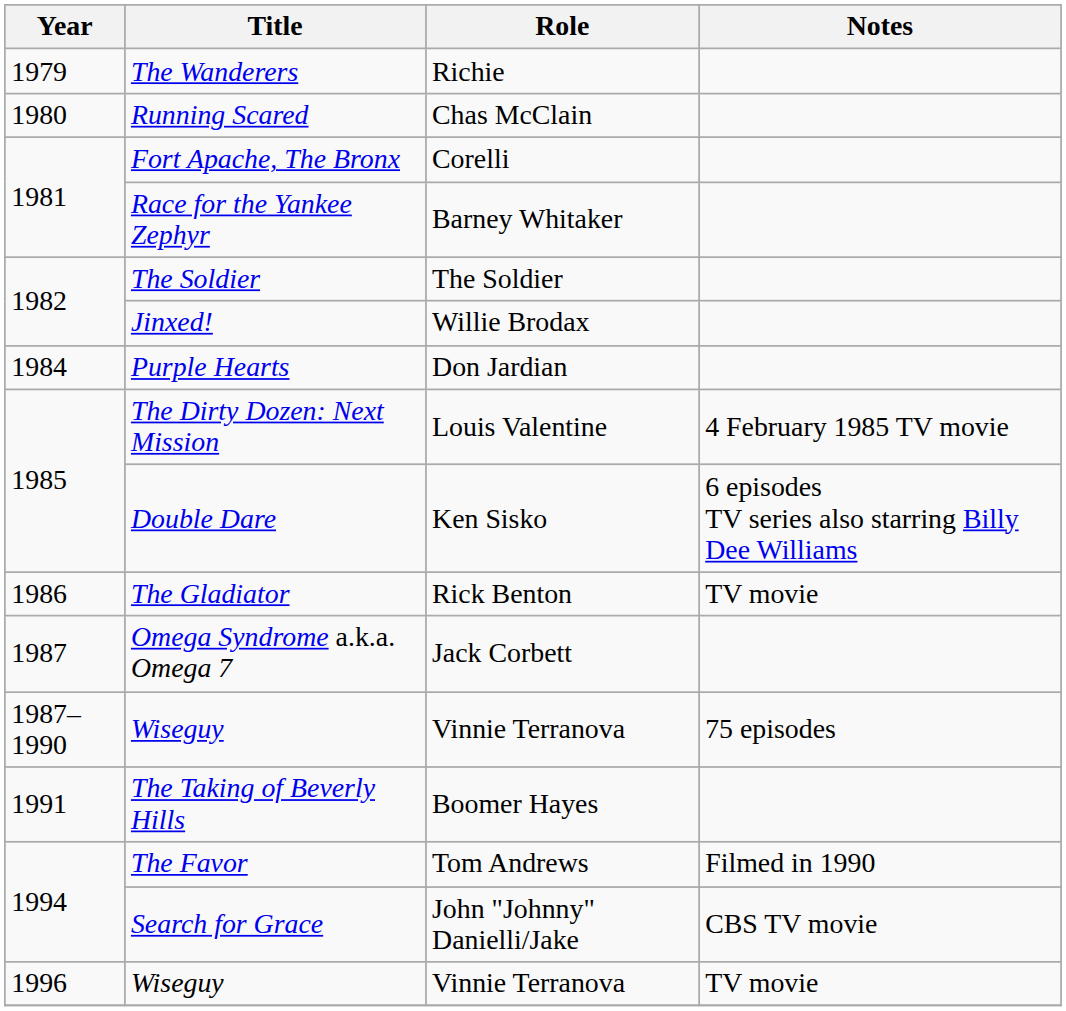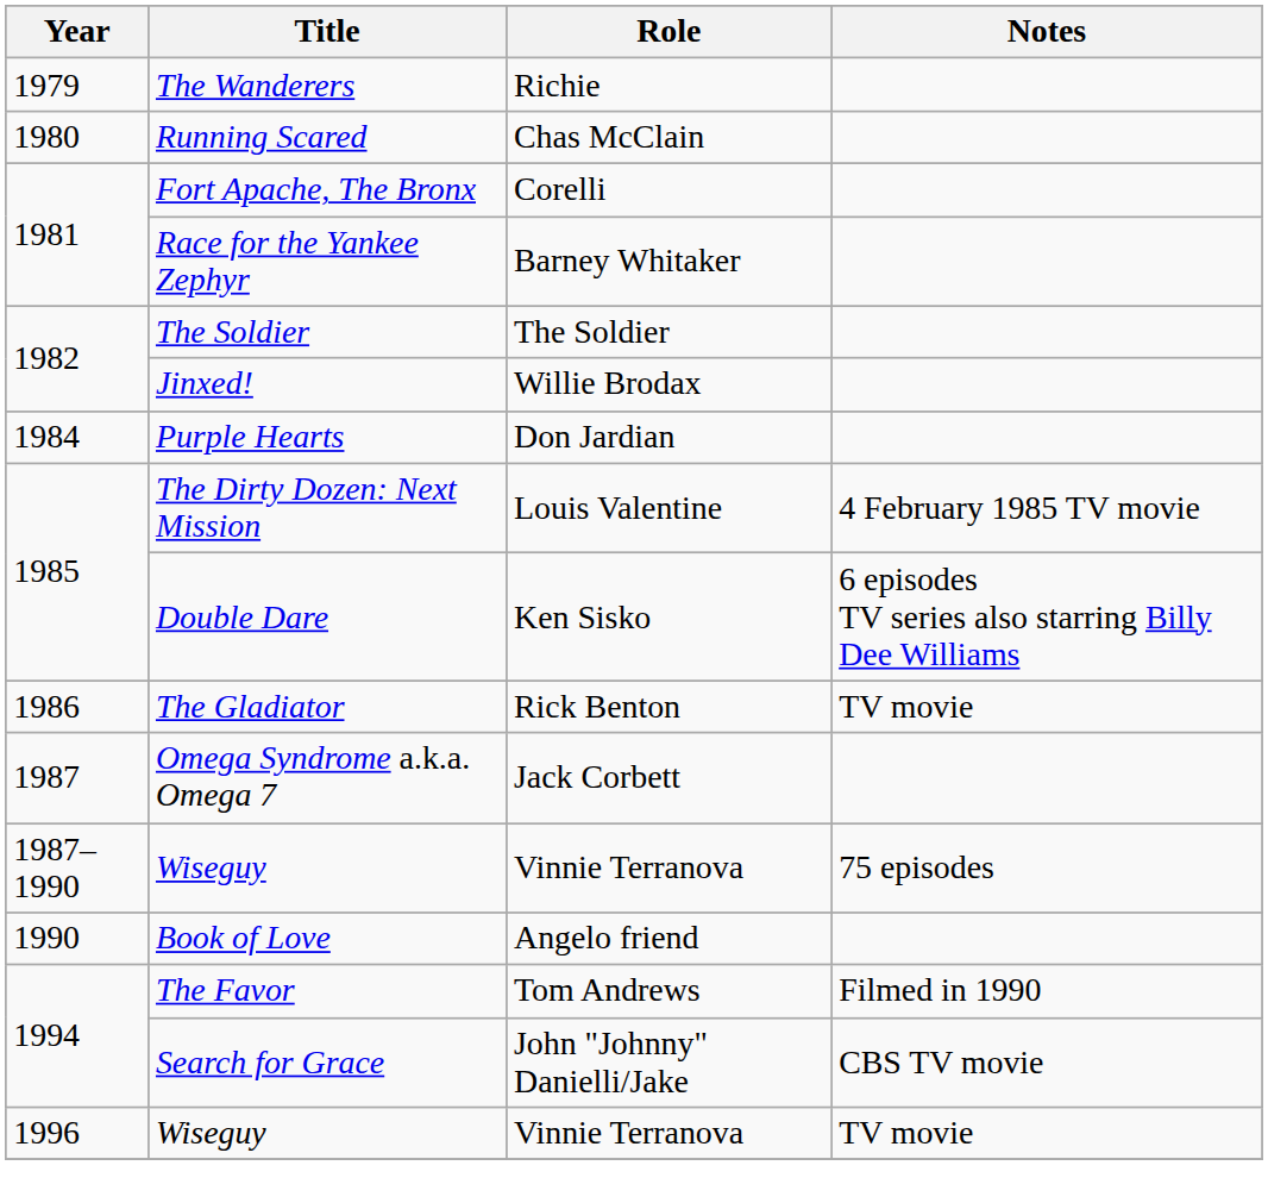+ row: 1990 | Book of Love | Angelo friend
- row: 1991 | The Taking of Beverly Hills | Boomer Hayes
